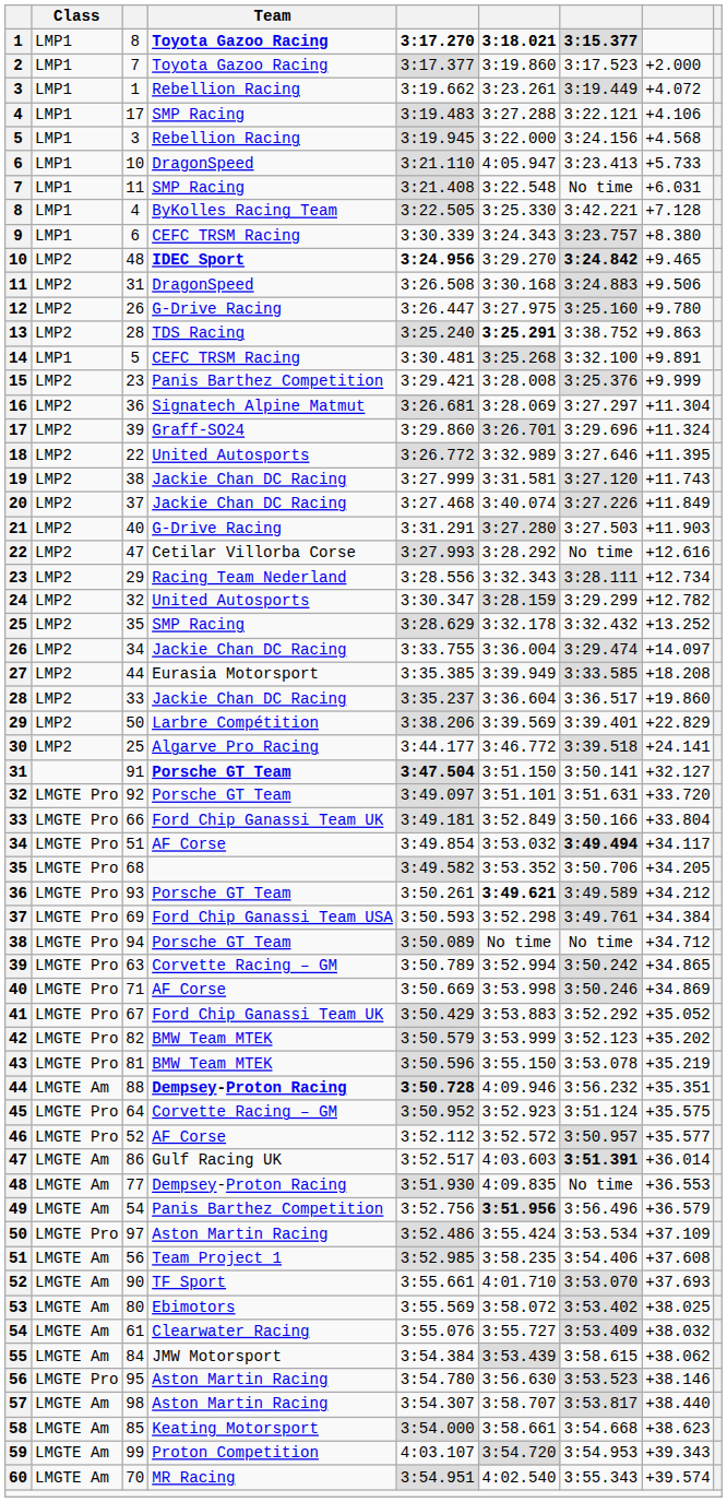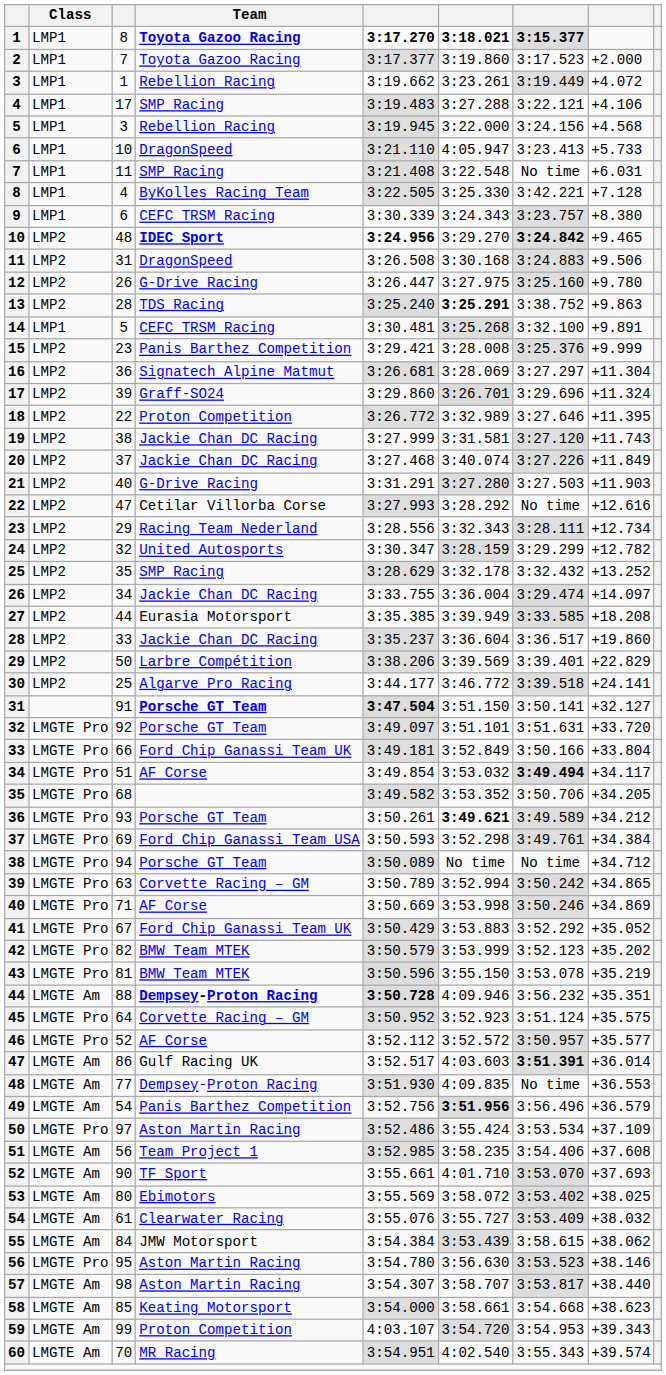18 | Team: United Autosports -> Proton Competition
